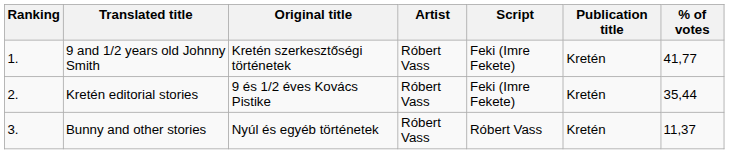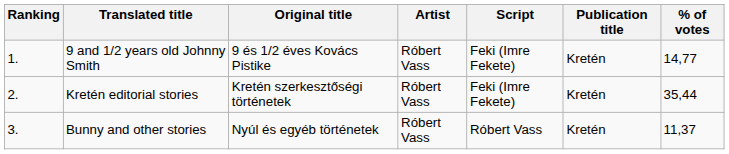9 and 1/2 years old Johnny Smith | Original title: Kretén szerkesztőségi történetek -> 9 és 1/2 éves Kovács Pistike
9 and 1/2 years old Johnny Smith | % of votes: 41,77 -> 14,77
Kretén editorial stories | Original title: 9 és 1/2 éves Kovács Pistike -> Kretén szerkesztőségi történetek
